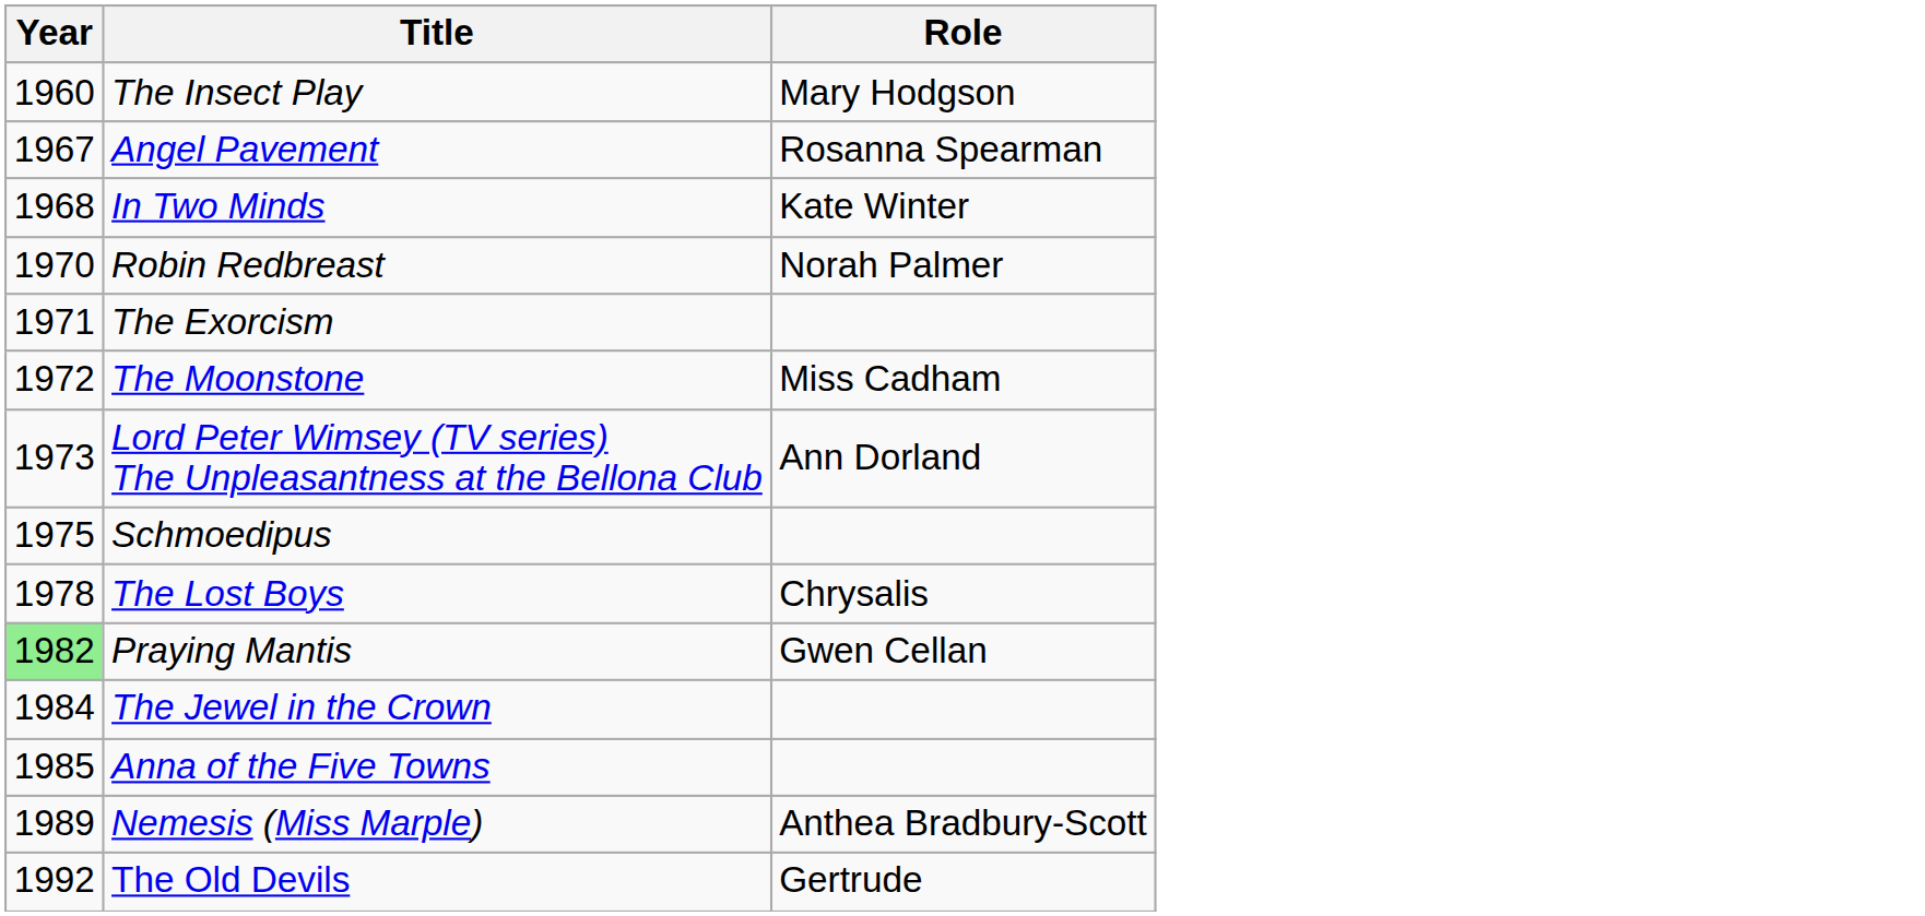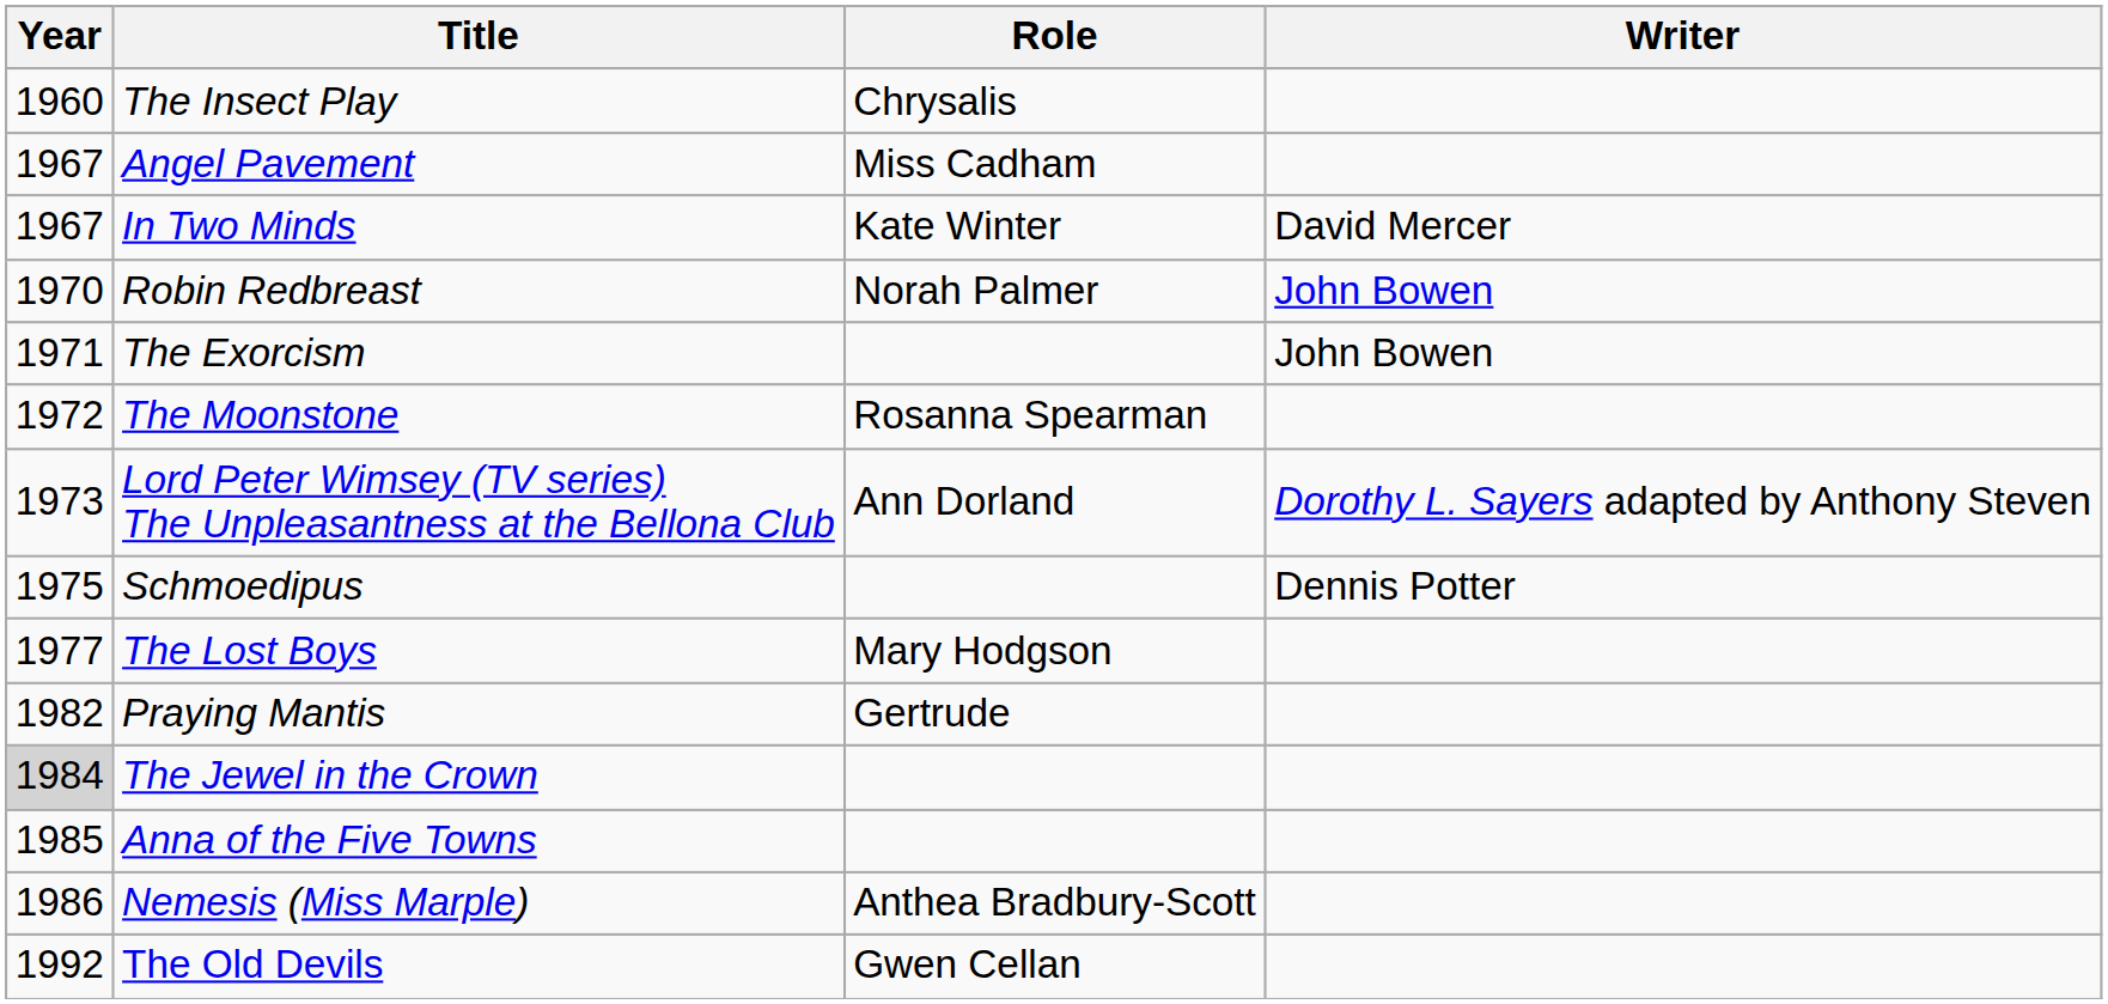+ column: Writer | David Mercer | John Bowen | John Bowen | Dorothy L. Sayers adapted by Anthony Steven | Dennis Potter
The Insect Play | Role: Mary Hodgson -> Chrysalis
Angel Pavement | Role: Rosanna Spearman -> Miss Cadham
In Two Minds | Year: 1968 -> 1967
The Moonstone | Role: Miss Cadham -> Rosanna Spearman
The Lost Boys | Year: 1978 -> 1977
The Lost Boys | Role: Chrysalis -> Mary Hodgson
Praying Mantis | Year: lightgreen background -> no background
Praying Mantis | Role: Gwen Cellan -> Gertrude
The Jewel in the Crown | Year: no background -> lightgrey background
Nemesis (Miss Marple) | Year: 1989 -> 1986
The Old Devils | Role: Gertrude -> Gwen Cellan
